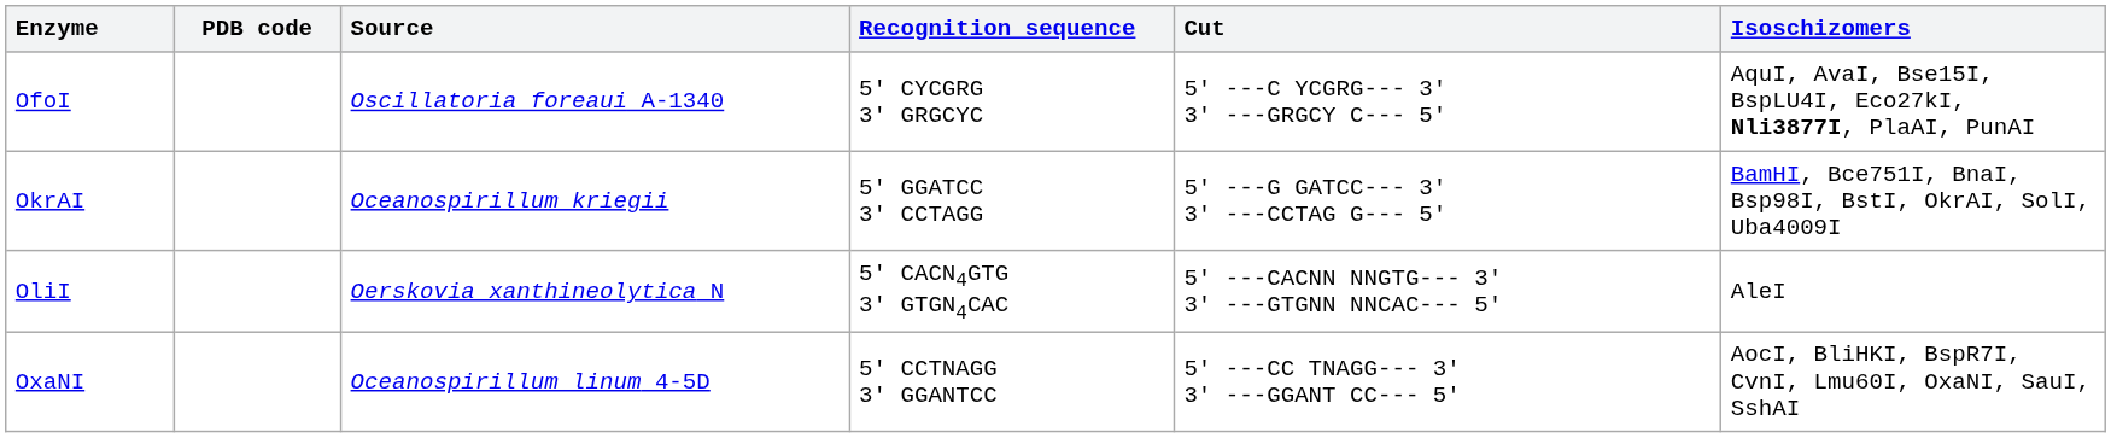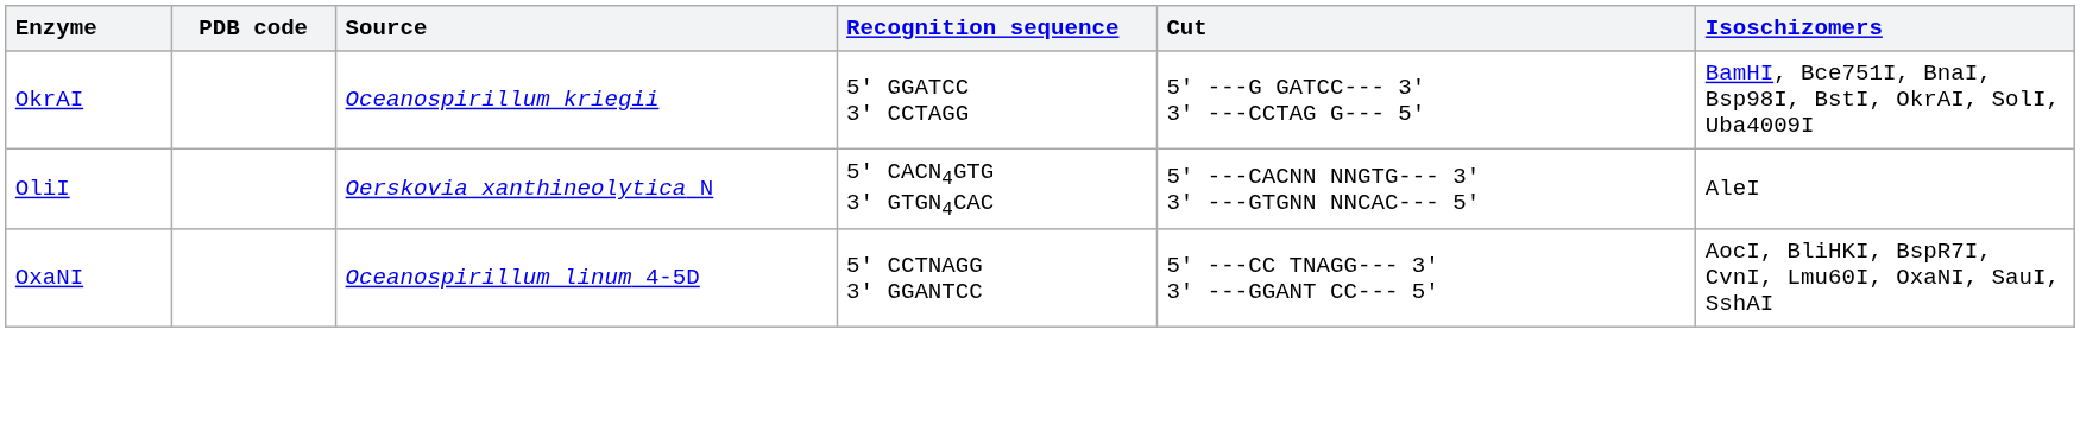- row: OfoI | Oscillatoria foreaui A-1340 | 5' CYCGRG 3' GRGCYC | 5' ---C YCGRG--- 3' 3' ---GRGCY C--- 5' | AquI, AvaI, Bse15I, BspLU4I, Eco27kI, Nli3877I, PlaAI, PunAI
